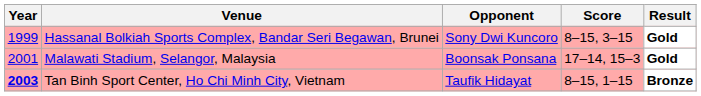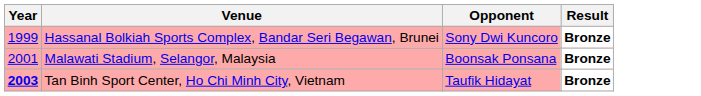- column: Score | 8–15, 3–15 | 17–14, 15–3 | 8–15, 1–15
Hassanal Bolkiah Sports Complex, Bandar Seri Begawan, Brunei | Result: Gold -> Bronze
Malawati Stadium, Selangor, Malaysia | Result: Gold -> Bronze
